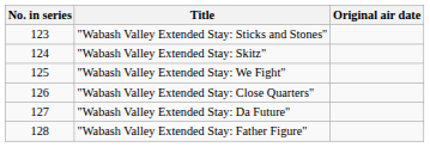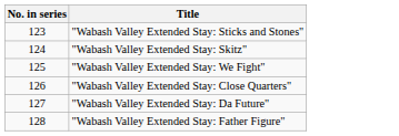- column: Original air date
